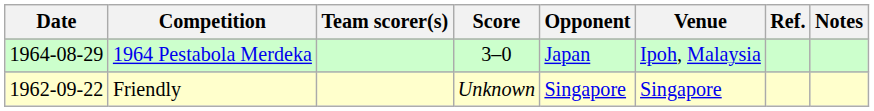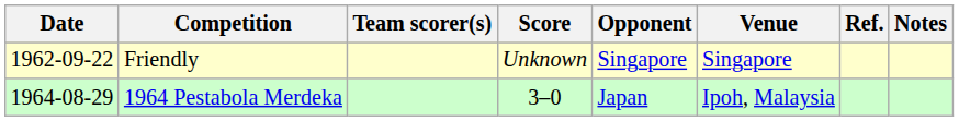rows swapped: Friendly <-> 1964 Pestabola Merdeka
